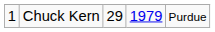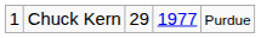Chuck Kern | column 4: 1979 -> 1977
